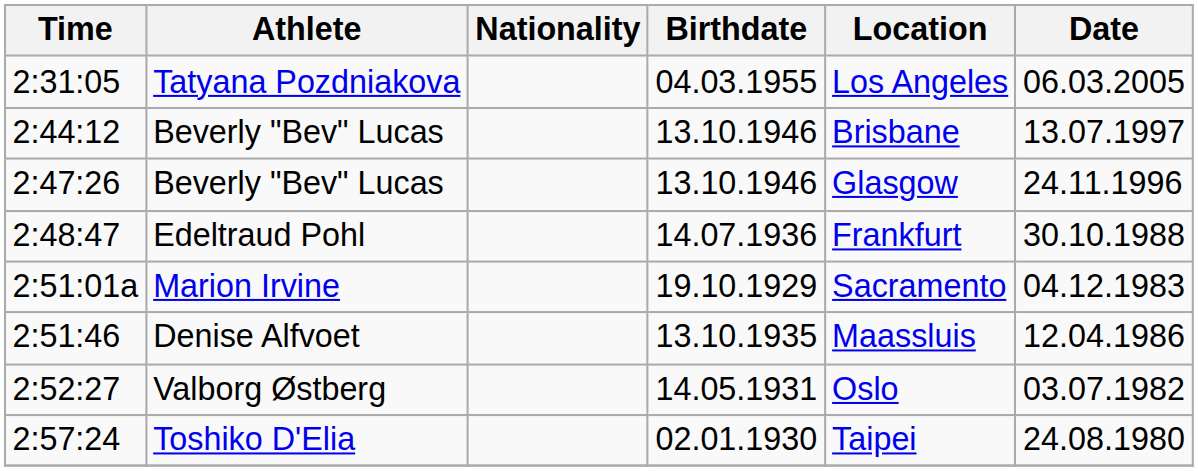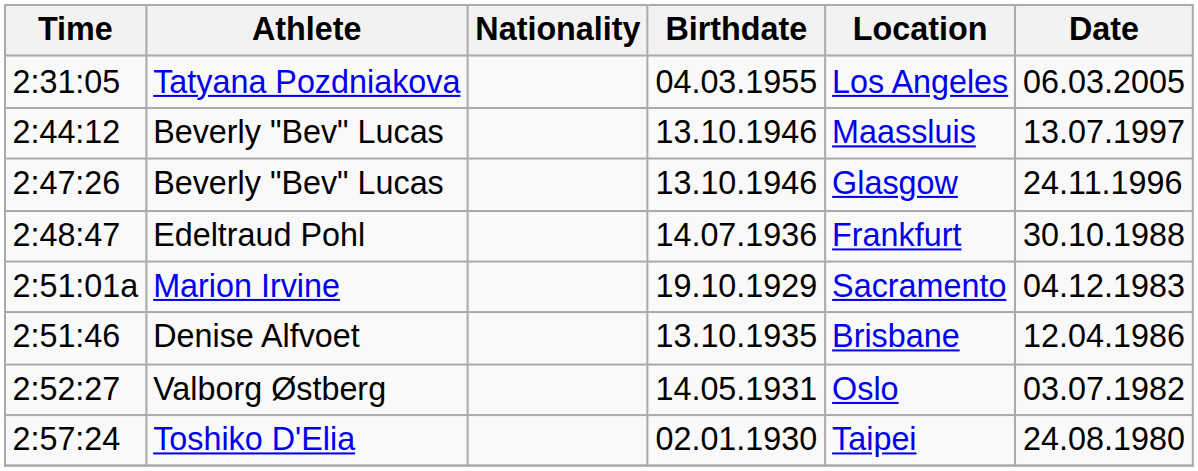2:44:12 | Location: Brisbane -> Maassluis
2:51:46 | Location: Maassluis -> Brisbane
